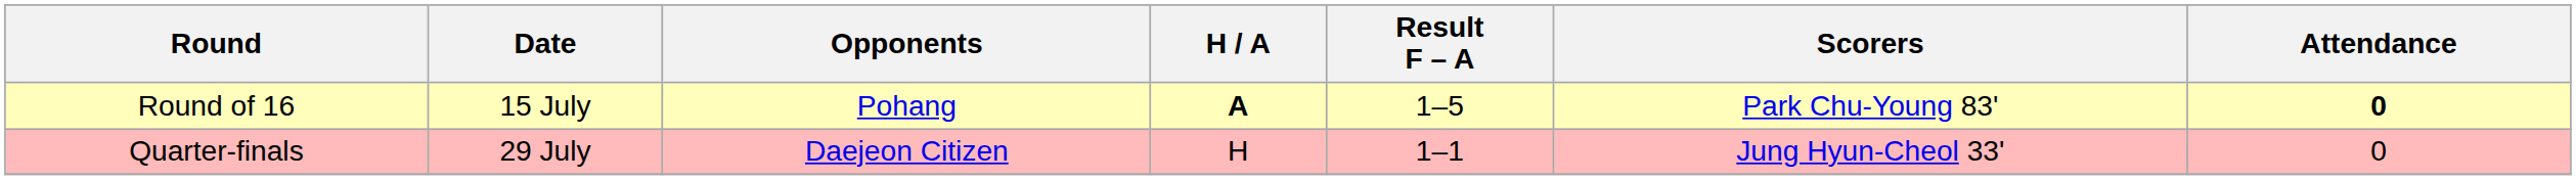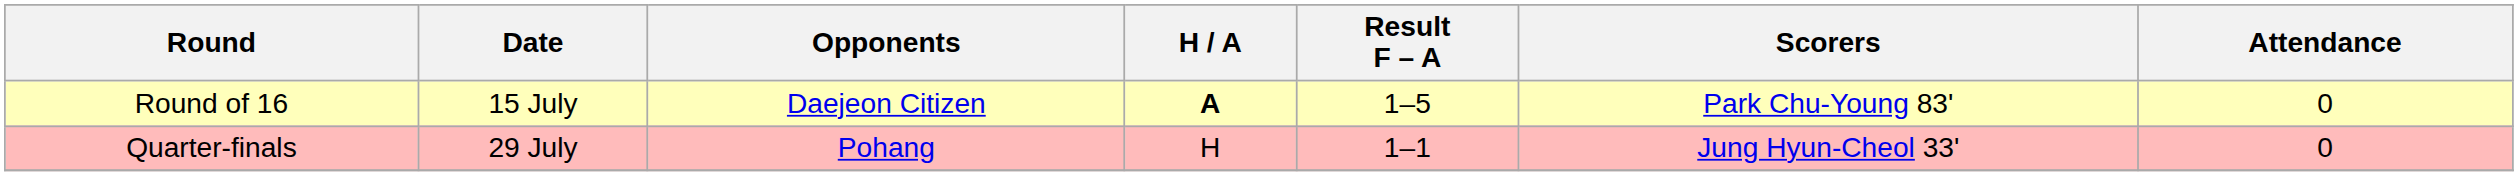Round of 16 | Opponents: Pohang -> Daejeon Citizen
Round of 16 | Attendance: bold -> normal
Quarter-finals | Opponents: Daejeon Citizen -> Pohang
